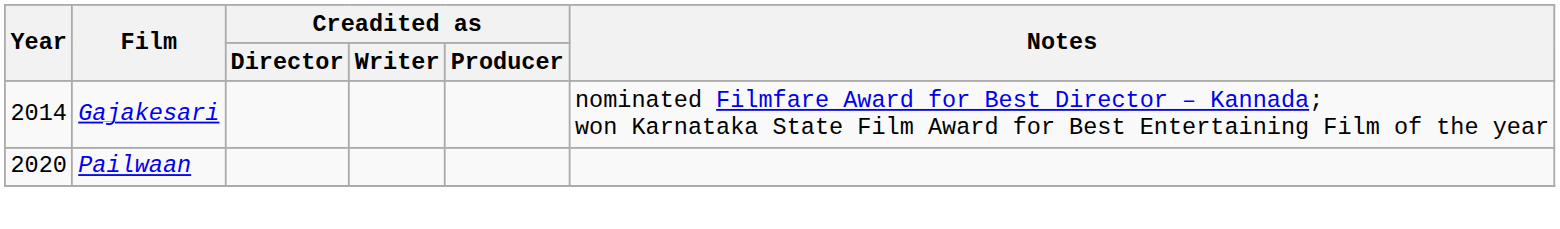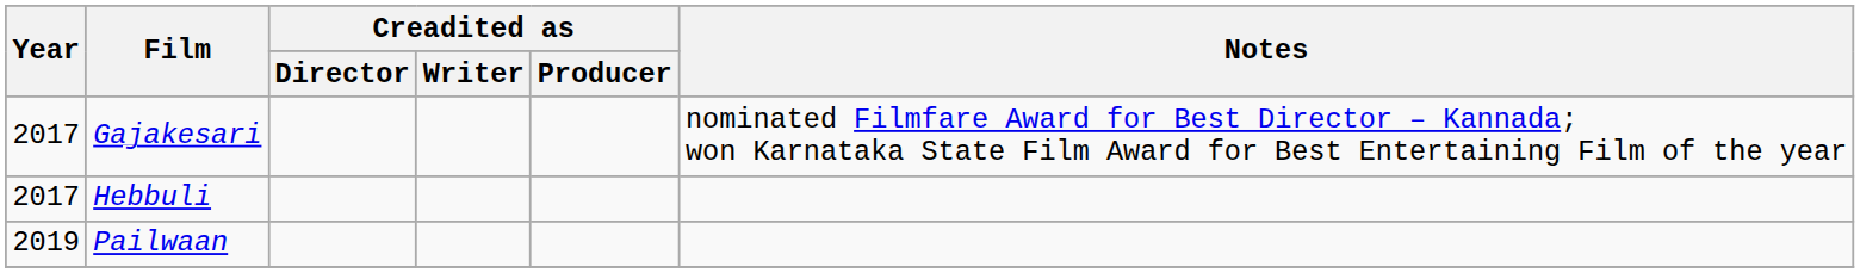Gajakesari | Year: 2014 -> 2017
+ row: 2017 | Hebbuli
Pailwaan | Year: 2020 -> 2019
